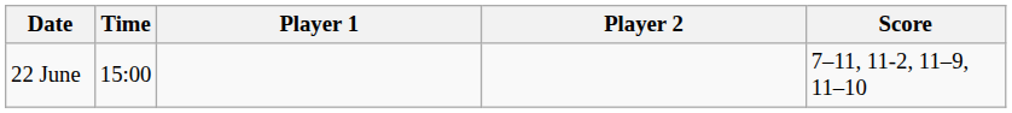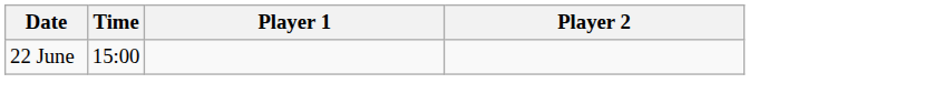- column: Score | 7–11, 11-2, 11–9, 11–10
